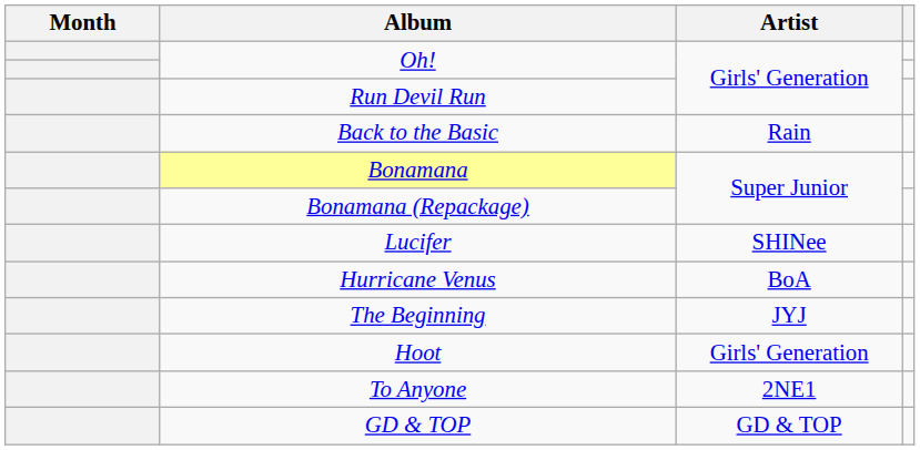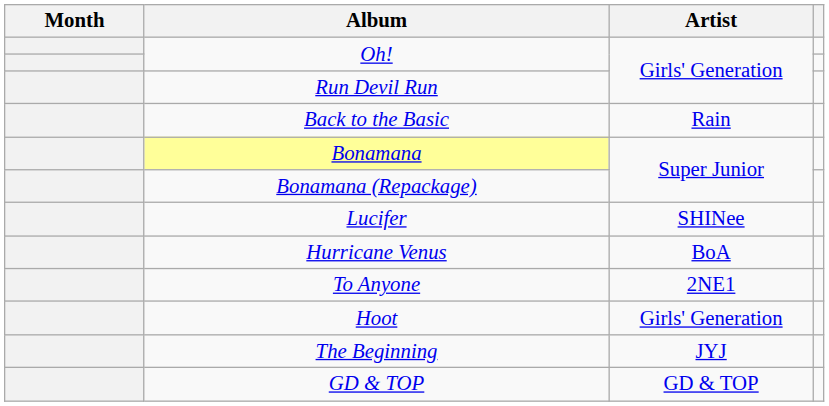rows swapped: To Anyone <-> The Beginning
